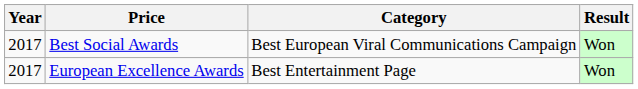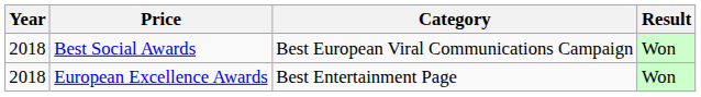Best Social Awards | Year: 2017 -> 2018
European Excellence Awards | Year: 2017 -> 2018
